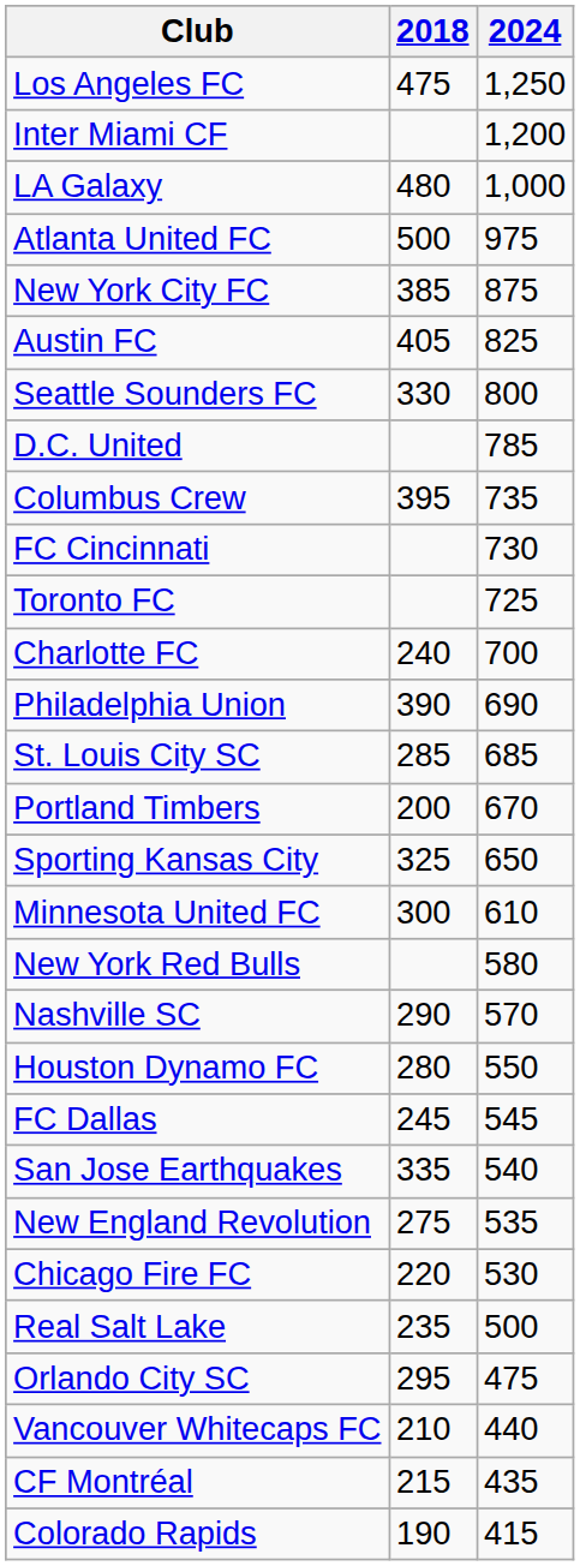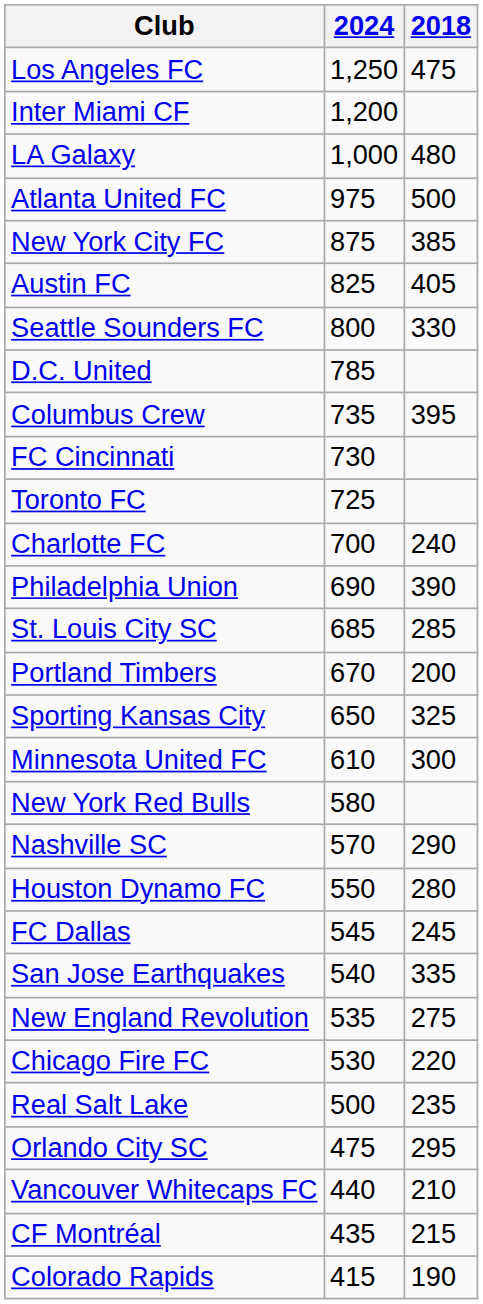columns swapped: 2024 <-> 2018
